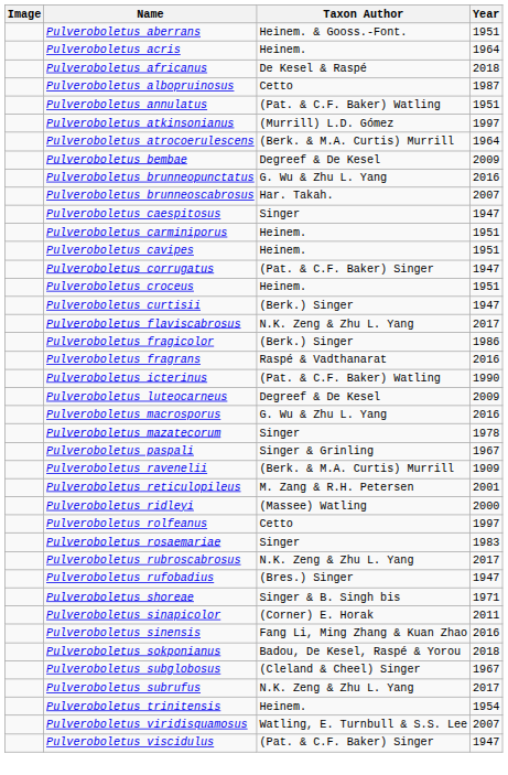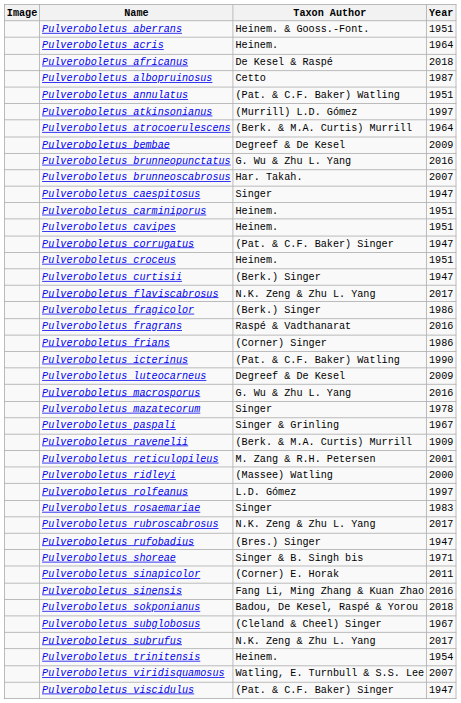+ row: Pulveroboletus frians | (Corner) Singer | 1986
Pulveroboletus rolfeanus | Taxon Author: Cetto -> L.D. Gómez
